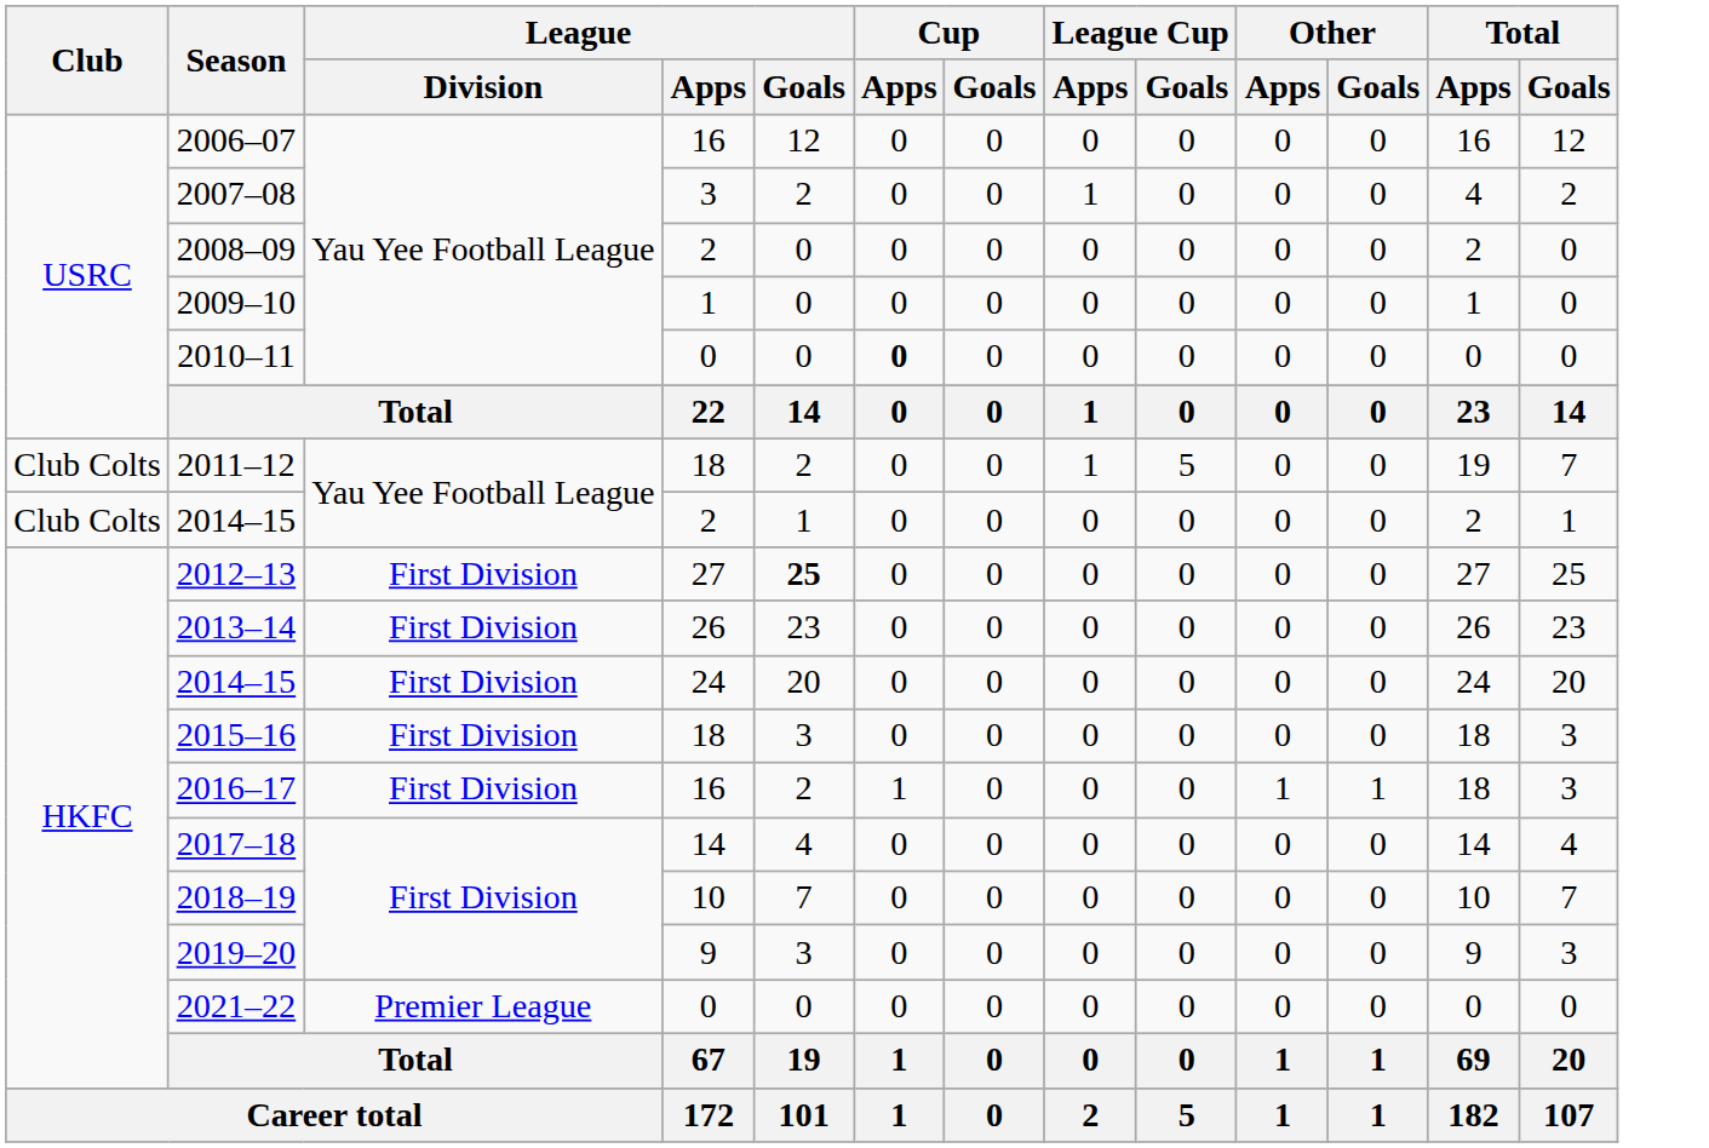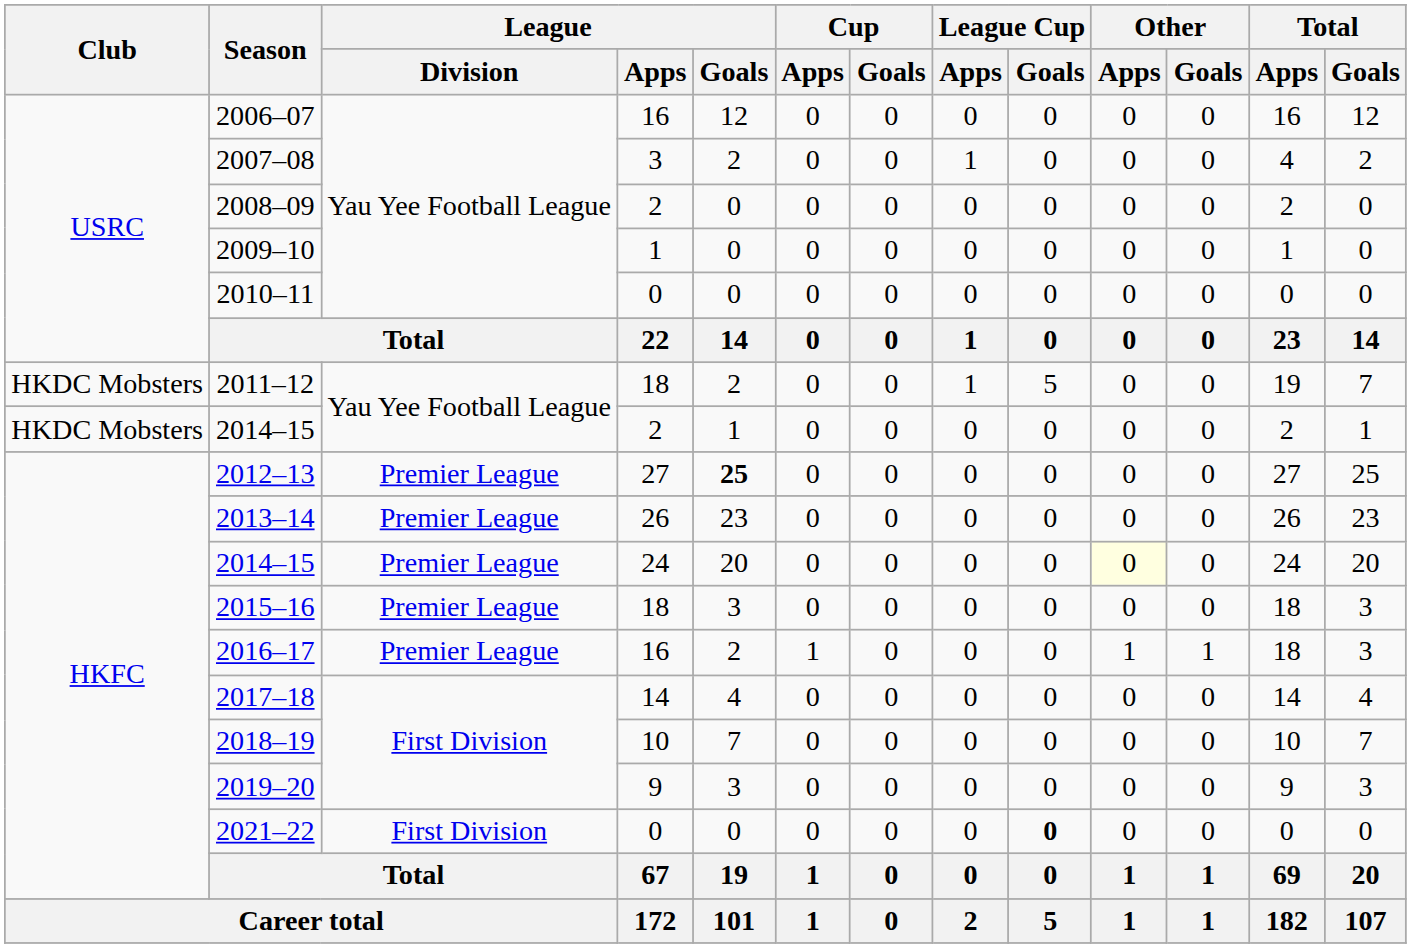2010–11 | Cup / Apps: bold -> normal
2011–12 | Club: Club Colts -> HKDC Mobsters
2014–15 / 2 | Club: Club Colts -> HKDC Mobsters
2012–13 | League / Division: First Division -> Premier League
2013–14 | League / Division: First Division -> Premier League
2014–15 / 24 | League / Division: First Division -> Premier League
2014–15 / 24 | Other / Apps: no background -> lightyellow background
2015–16 | League / Division: First Division -> Premier League
2016–17 | League / Division: First Division -> Premier League
2021–22 | League / Division: Premier League -> First Division
2021–22 | League Cup / Goals: normal -> bold
